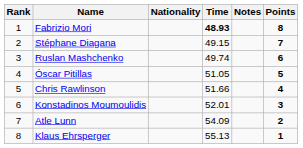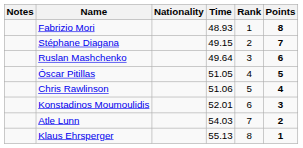columns swapped: Rank <-> Notes
Fabrizio Mori | Time: bold -> normal
Ruslan Mashchenko | Time: 49.74 -> 49.64
Chris Rawlinson | Time: 51.66 -> 51.06
Atle Lunn | Time: 54.09 -> 54.03
